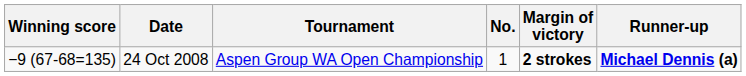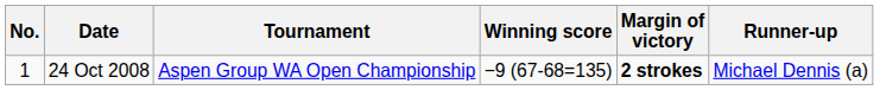columns swapped: No. <-> Winning score
24 Oct 2008 | Runner-up: bold -> normal
